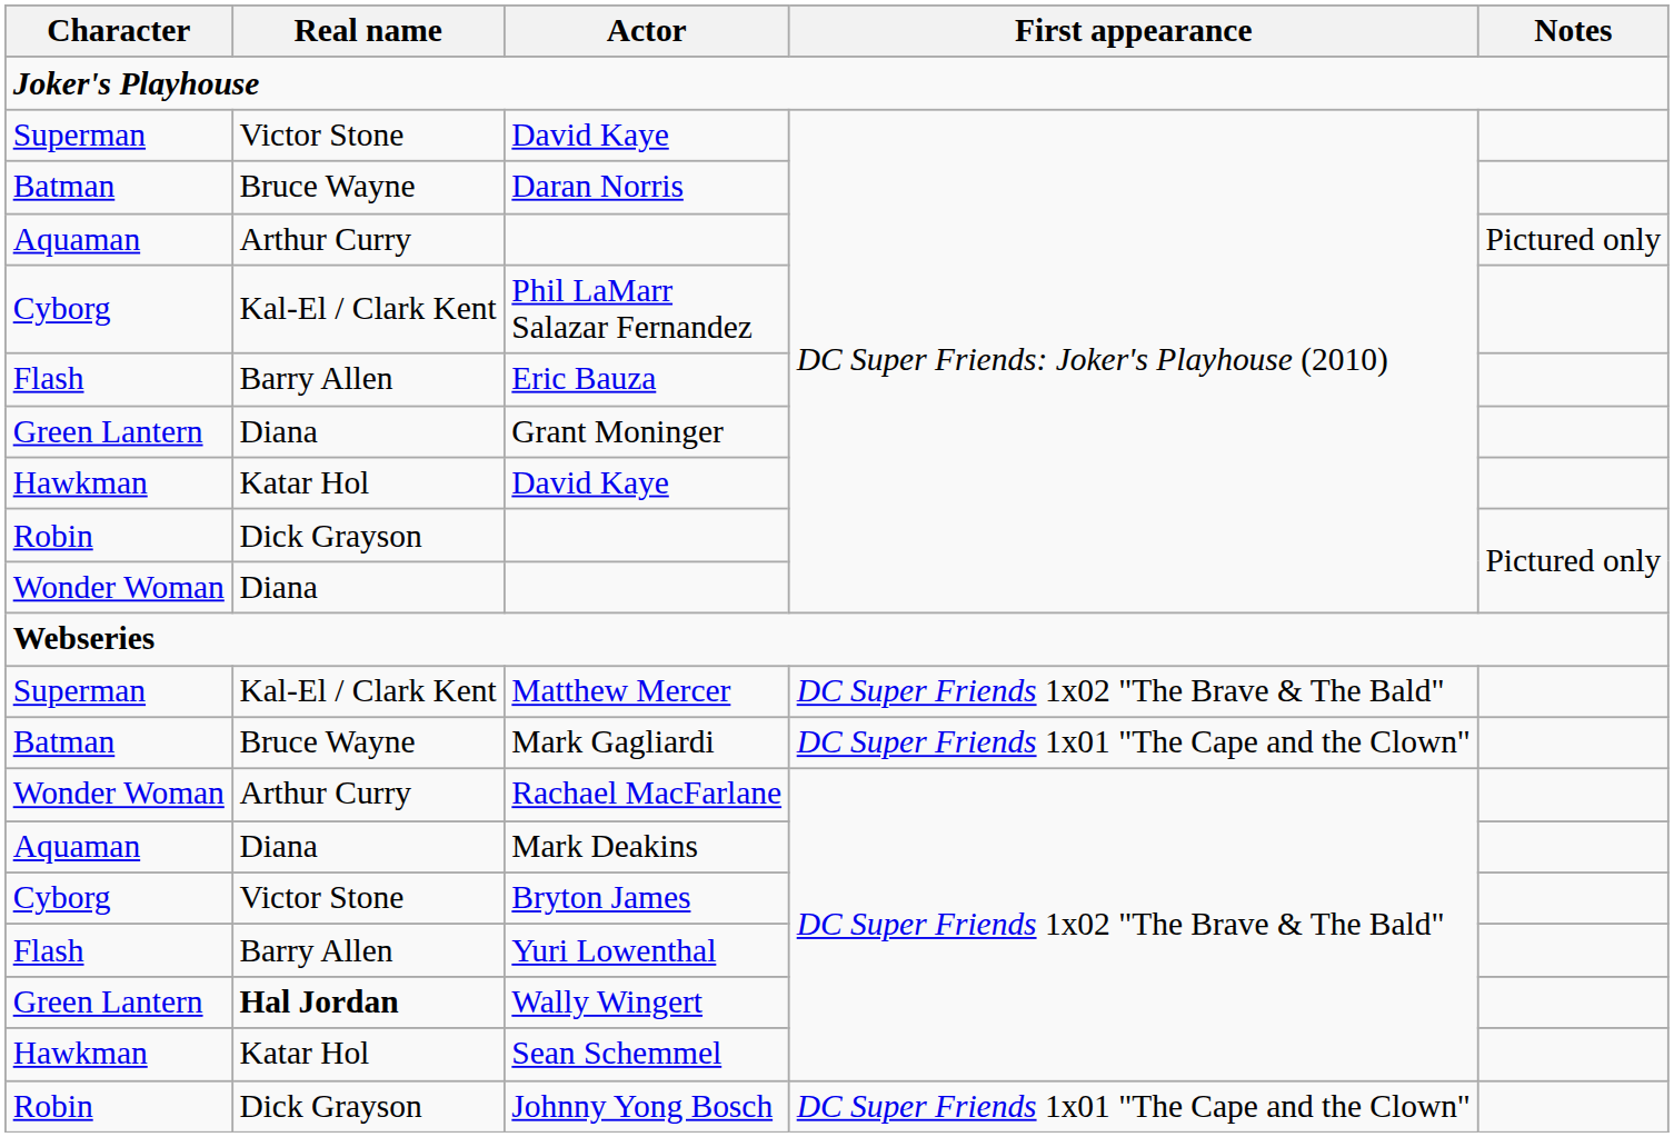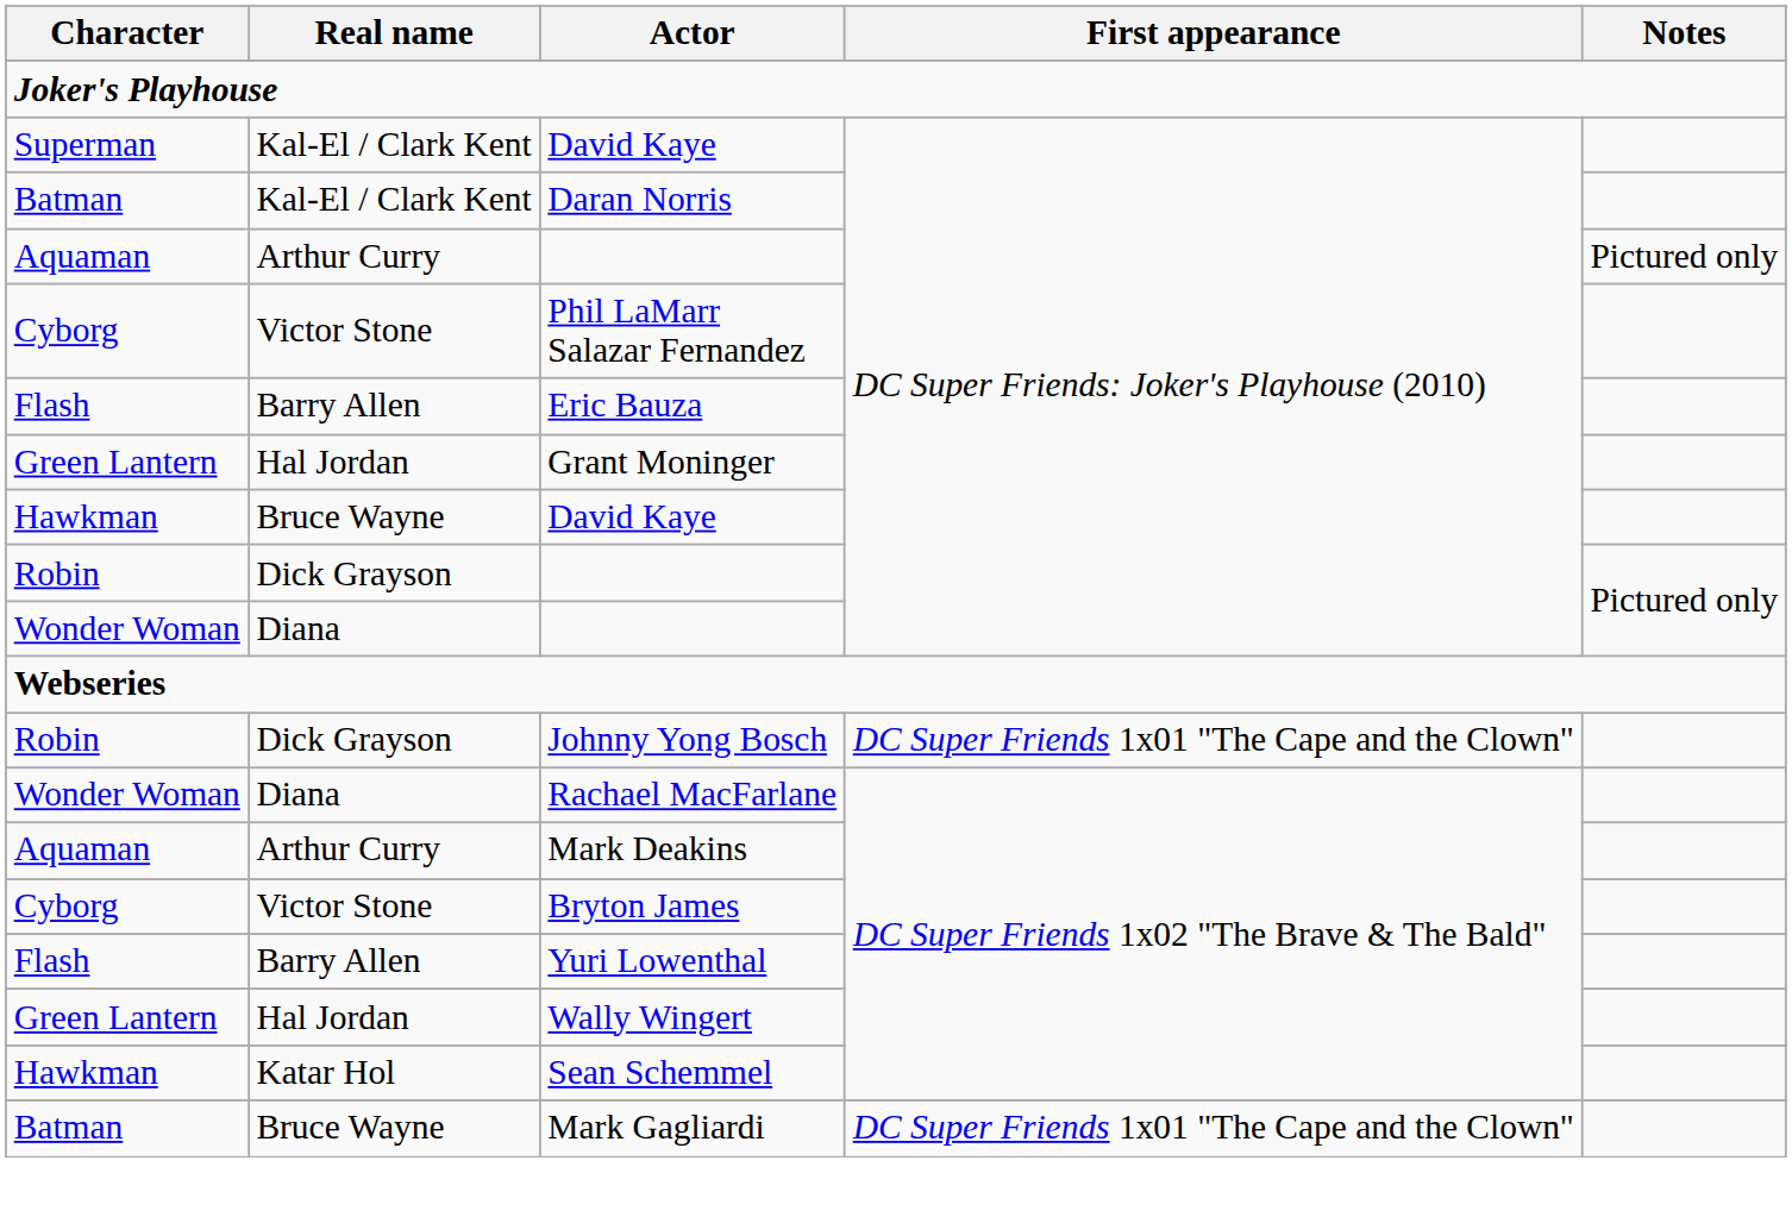Superman / David Kaye | Real name: Victor Stone -> Kal-El / Clark Kent
Daran Norris | Real name: Bruce Wayne -> Kal-El / Clark Kent
Phil LaMarr Salazar Fernandez | Real name: Kal-El / Clark Kent -> Victor Stone
Grant Moninger | Real name: Diana -> Hal Jordan
Hawkman / David Kaye | Real name: Katar Hol -> Bruce Wayne
- row: Superman | Kal-El / Clark Kent | Matthew Mercer | DC Super Friends 1x02 "The Brave & The Bald"
rows swapped: Mark Gagliardi <-> Johnny Yong Bosch
Rachael MacFarlane | Real name: Arthur Curry -> Diana
Mark Deakins | Real name: Diana -> Arthur Curry
Wally Wingert | Real name: bold -> normal
